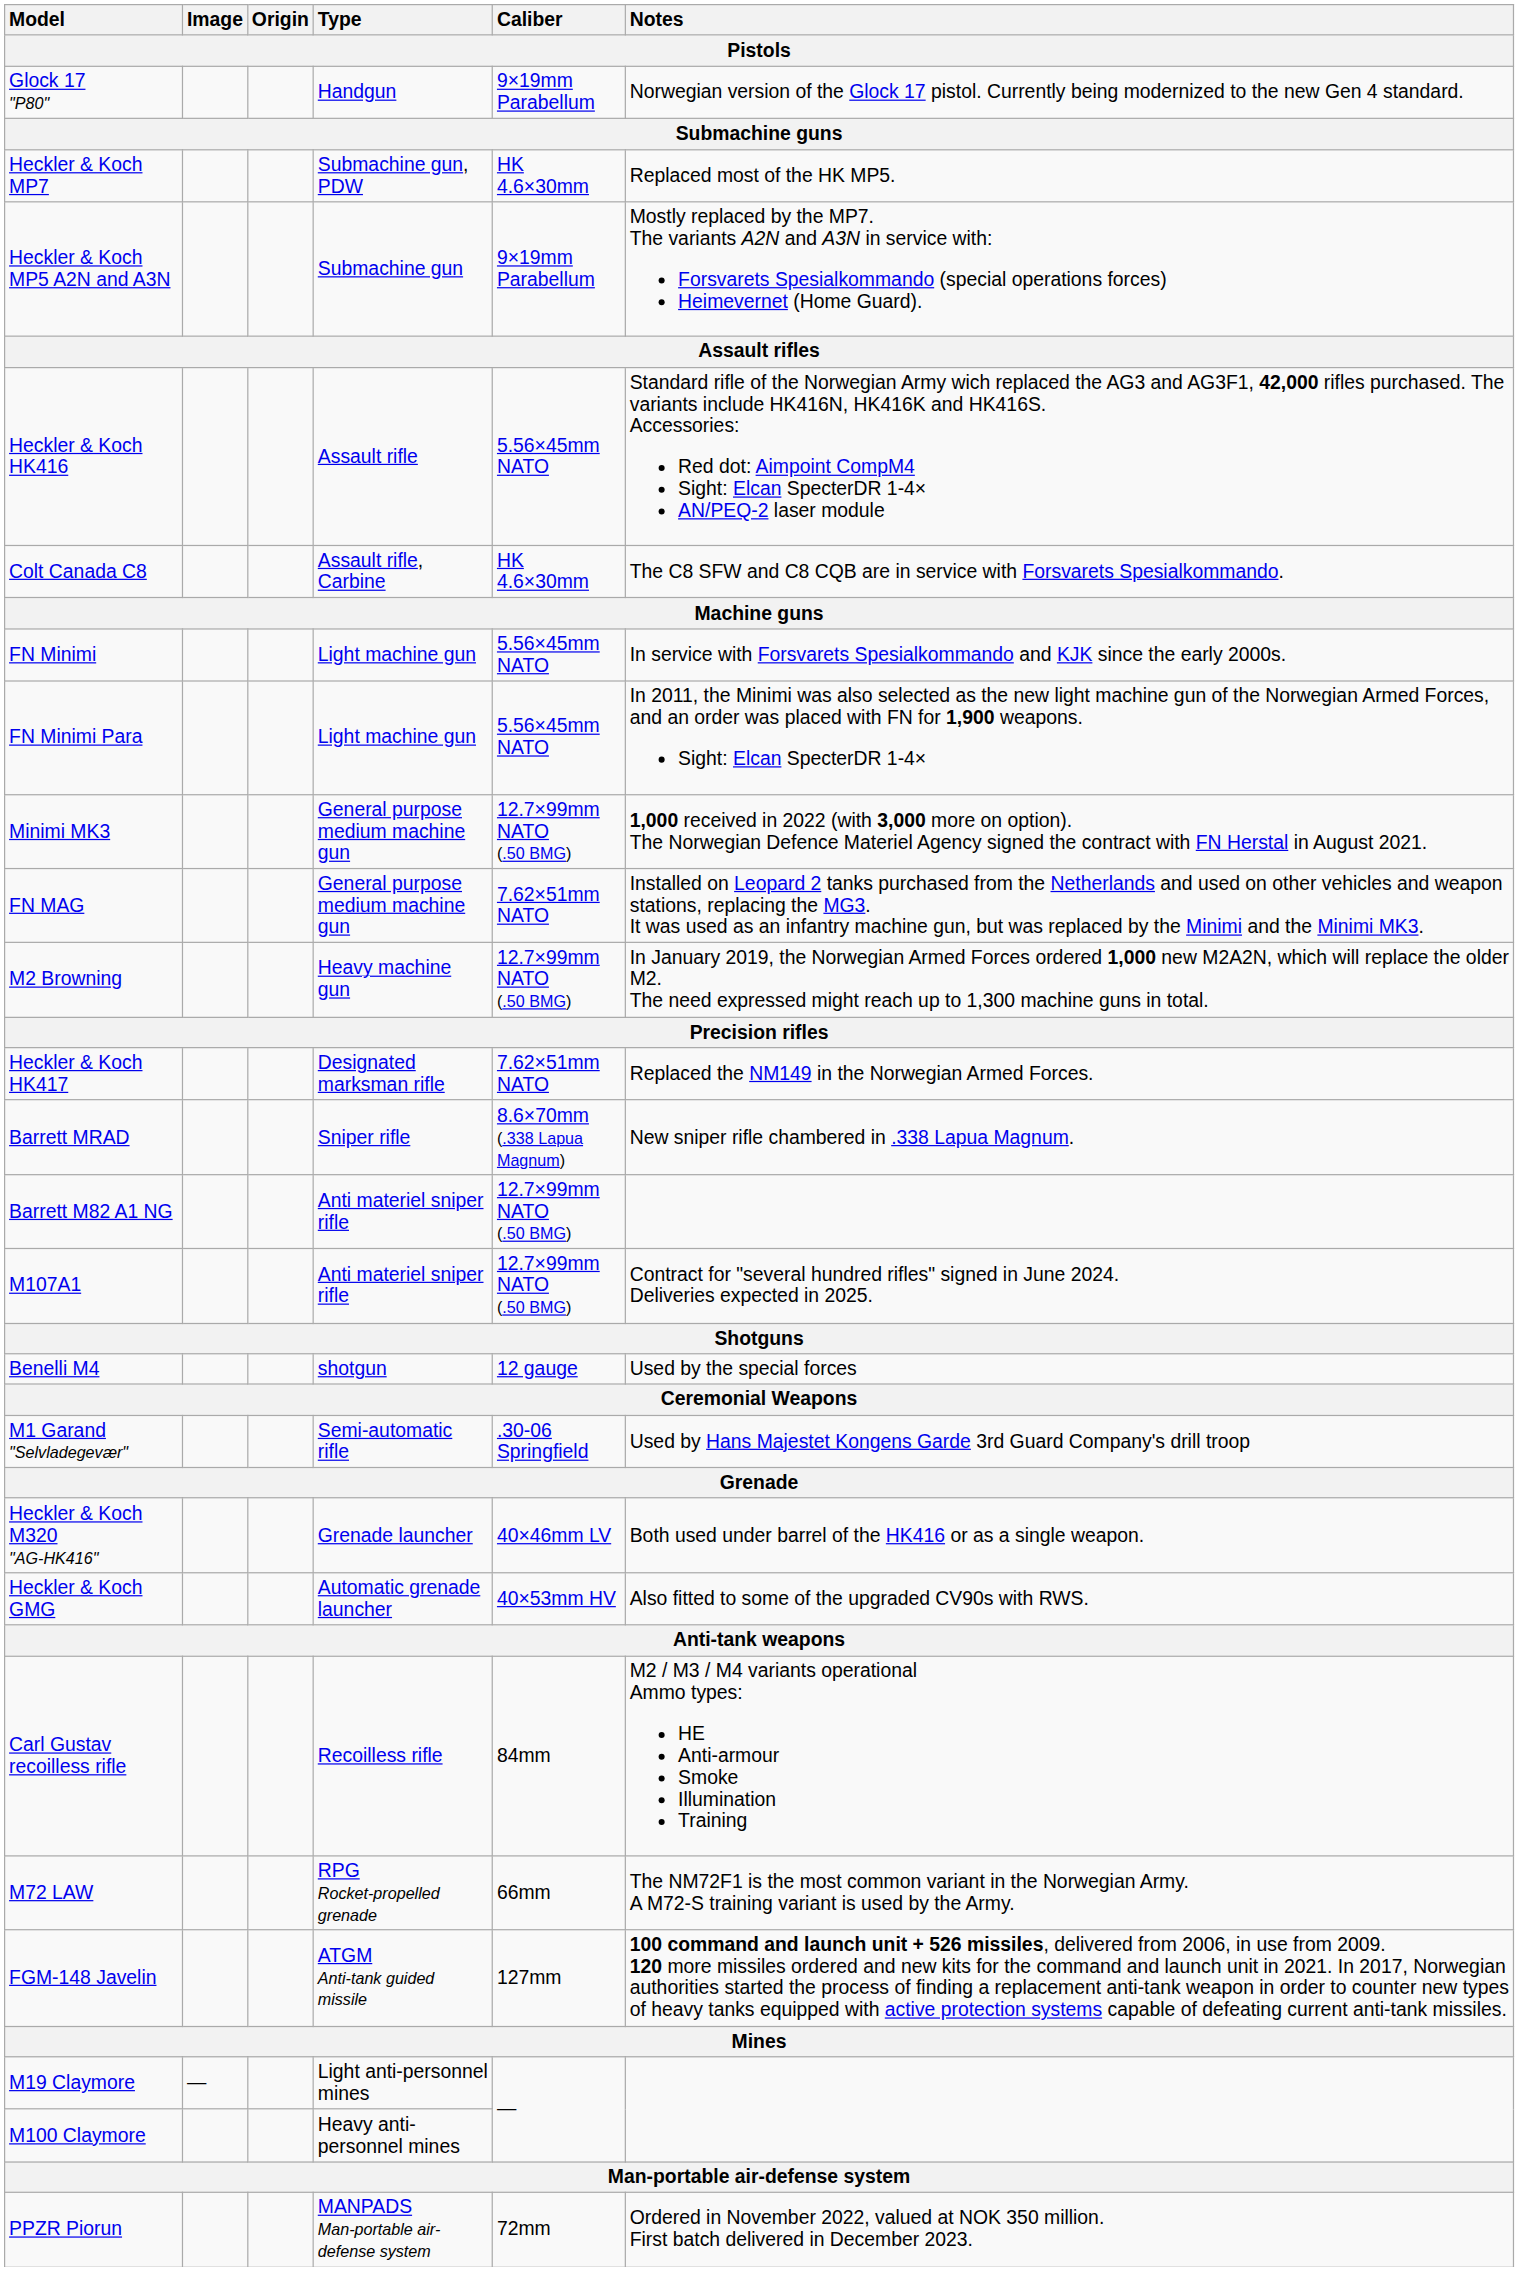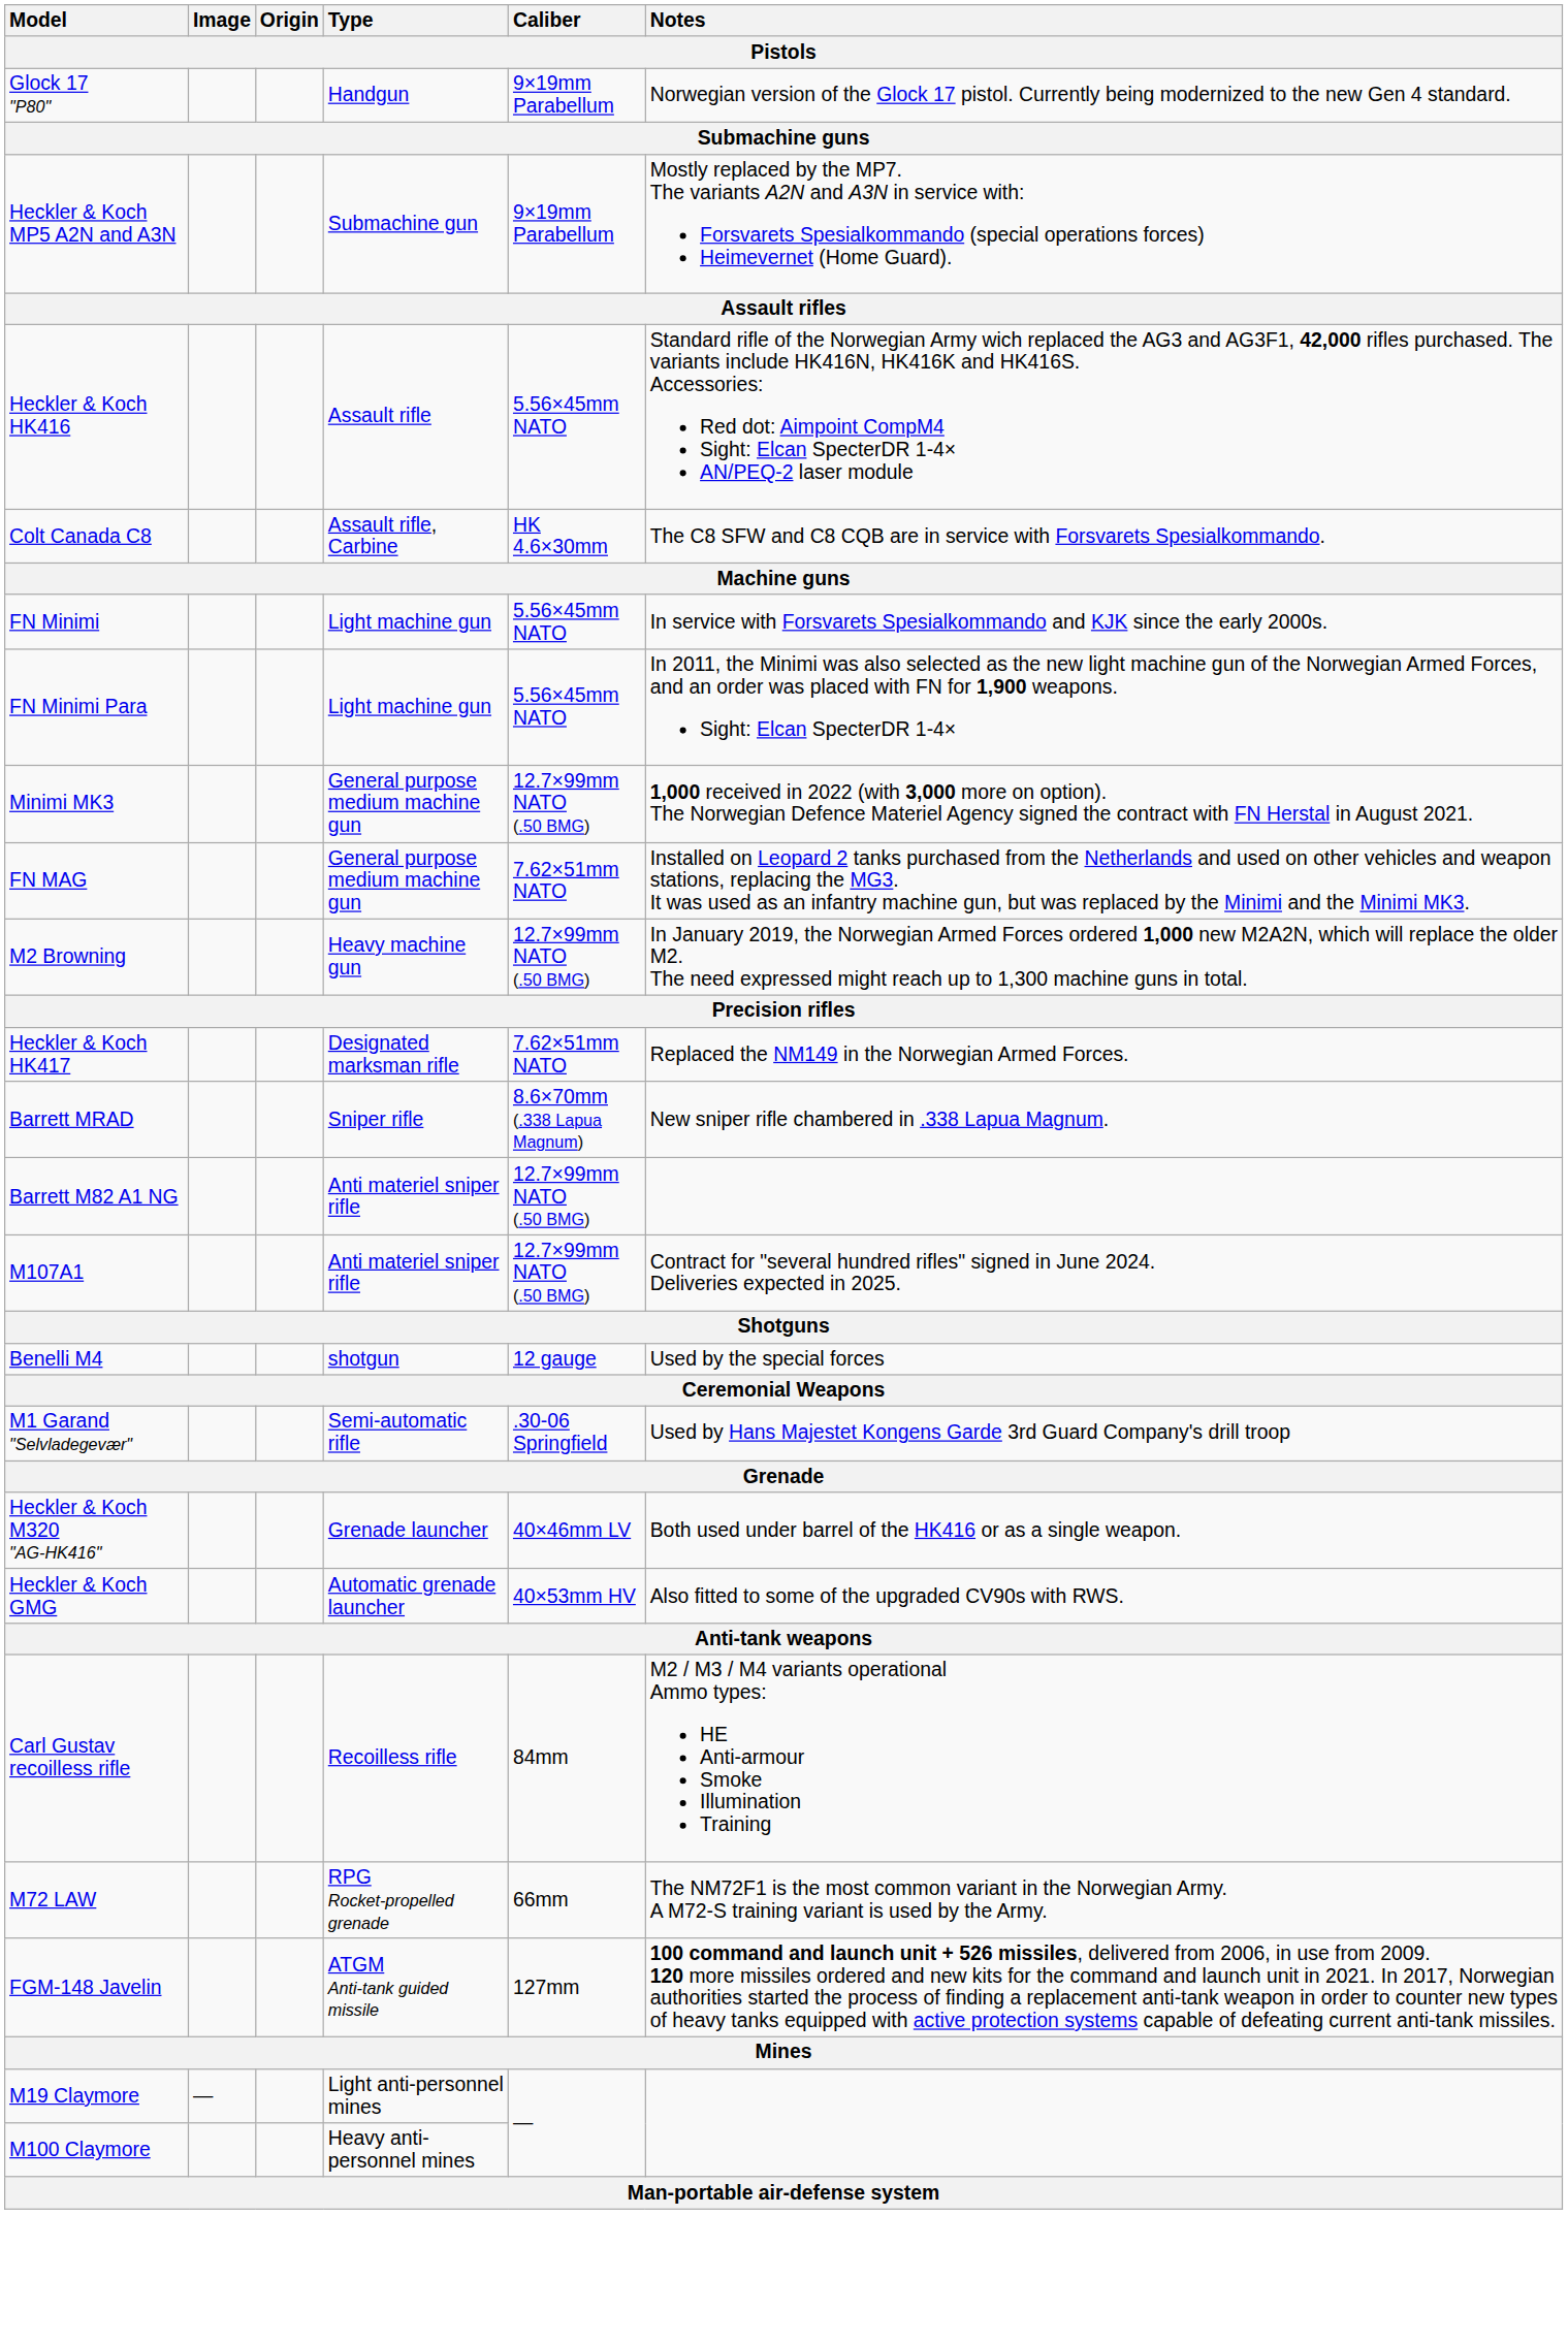- row: Heckler & Koch MP7 | Submachine gun, PDW | HK 4.6×30mm | Replaced most of the HK MP5.
- row: PPZR Piorun | MANPADS Man-portable air-defense system | 72mm | Ordered in November 2022, valued at NOK 350 million. First batch delivered in December 2023.
